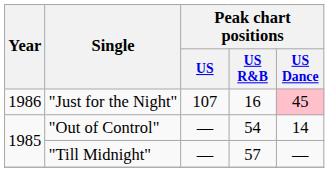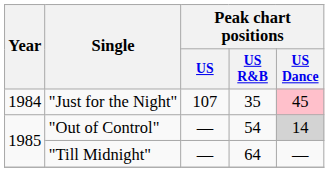"Just for the Night" | Year: 1986 -> 1984
"Just for the Night" | Peak chart positions / US R&B: 16 -> 35
"Out of Control" | Peak chart positions / US Dance: no background -> lightgrey background
"Till Midnight" | Peak chart positions / US R&B: 57 -> 64
